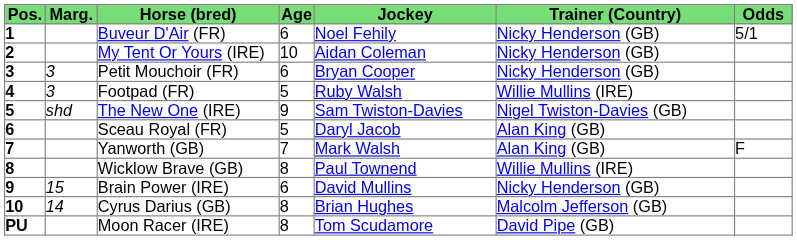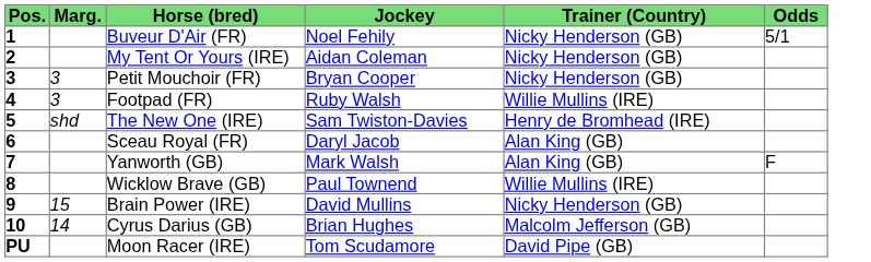- column: Age | 6 | 10 | 6 | 5 | 9 | 5 | 7 | 8 | 6 | 8 | 8
The New One (IRE) | Trainer (Country): Nigel Twiston-Davies (GB) -> Henry de Bromhead (IRE)
